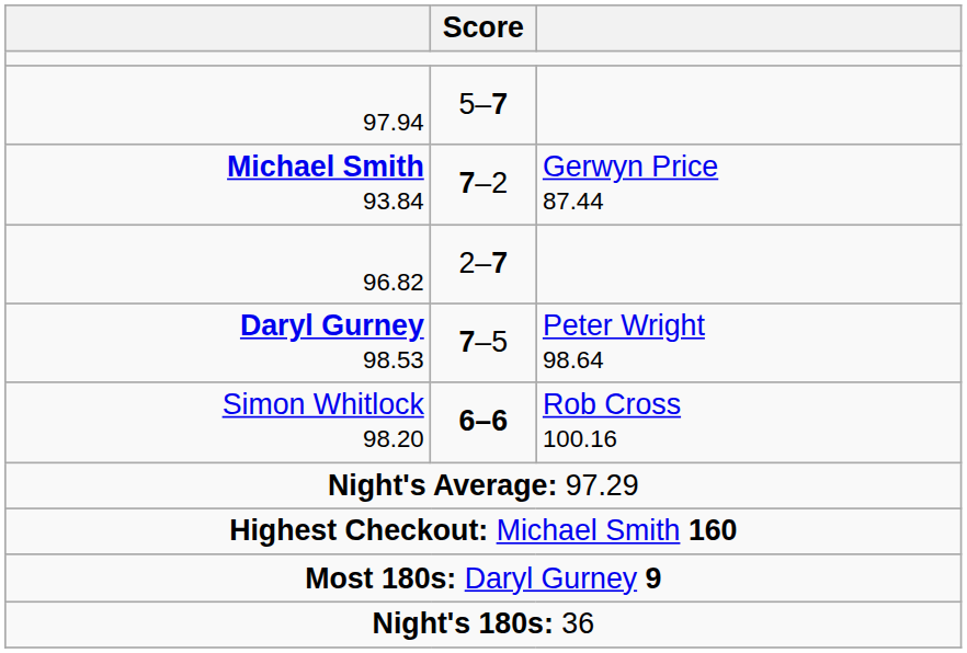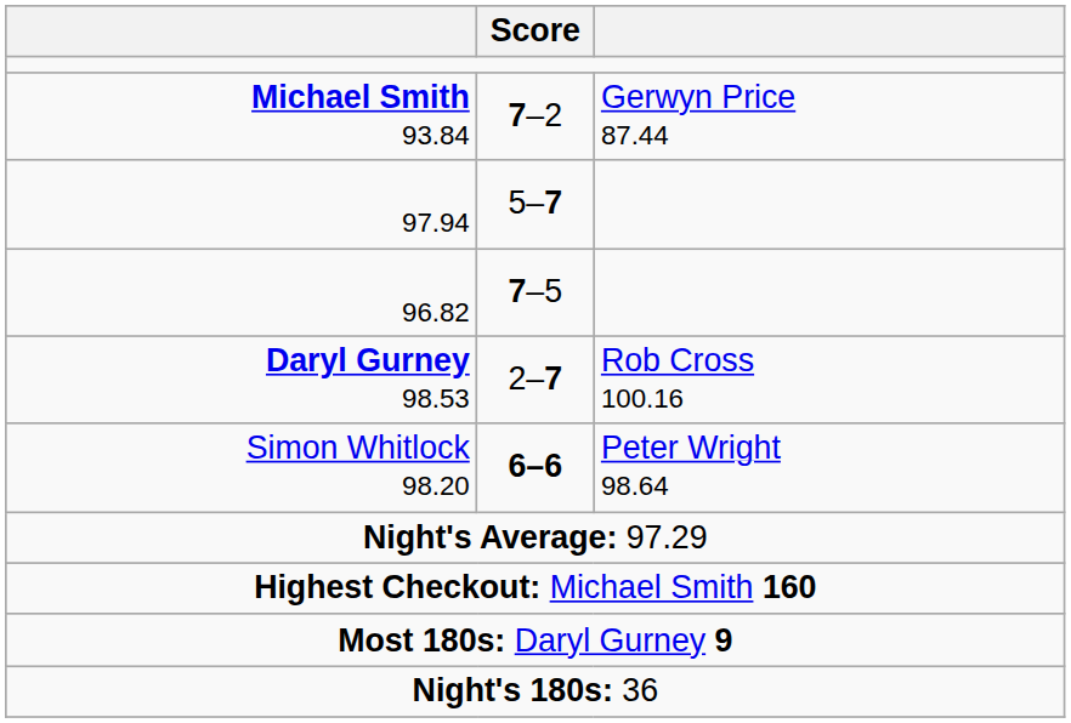rows swapped: 97.94 <-> Michael Smith 93.84
96.82 | Score: 2–7 -> 7–5
Daryl Gurney 98.53 | Score: 7–5 -> 2–7
Daryl Gurney 98.53 | column 3: Peter Wright 98.64 -> Rob Cross 100.16
Simon Whitlock 98.20 | column 3: Rob Cross 100.16 -> Peter Wright 98.64
